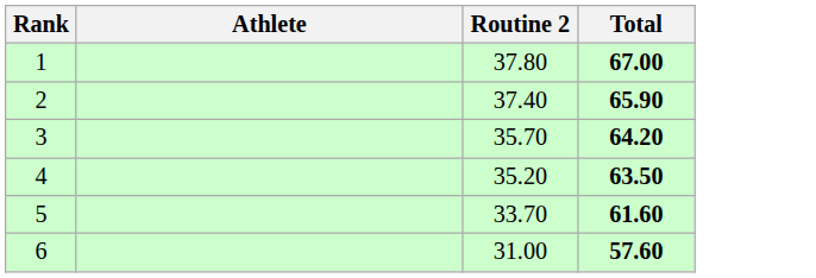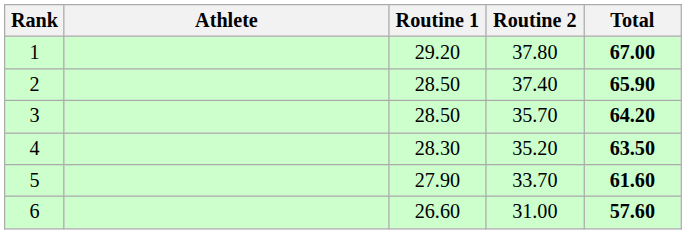+ column: Routine 1 | 29.20 | 28.50 | 28.50 | 28.30 | 27.90 | 26.60
